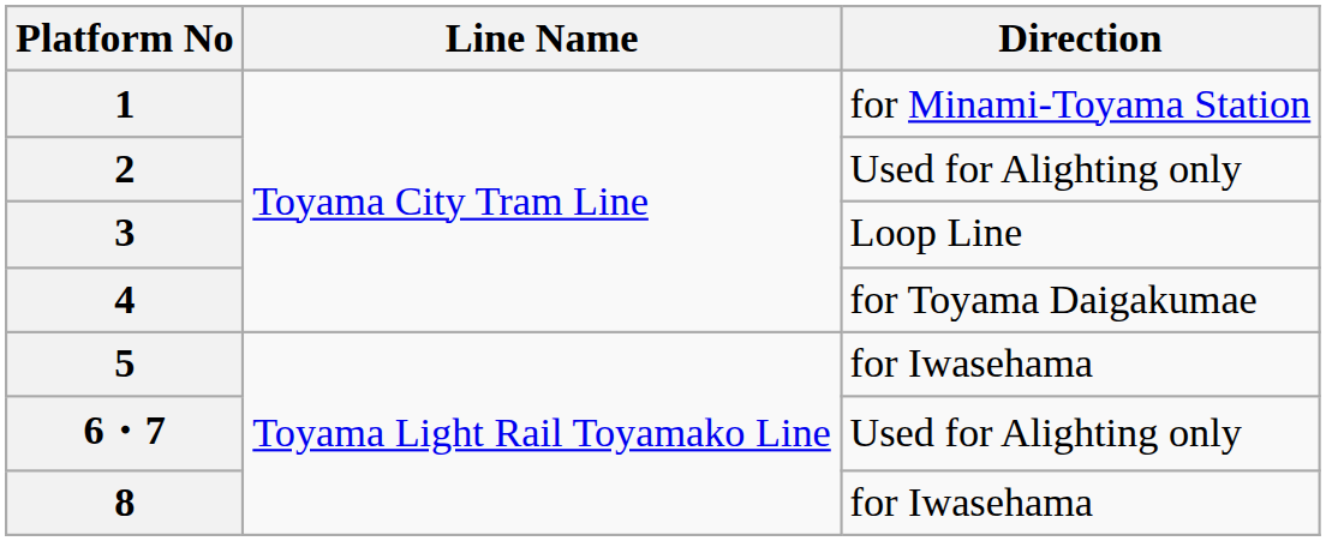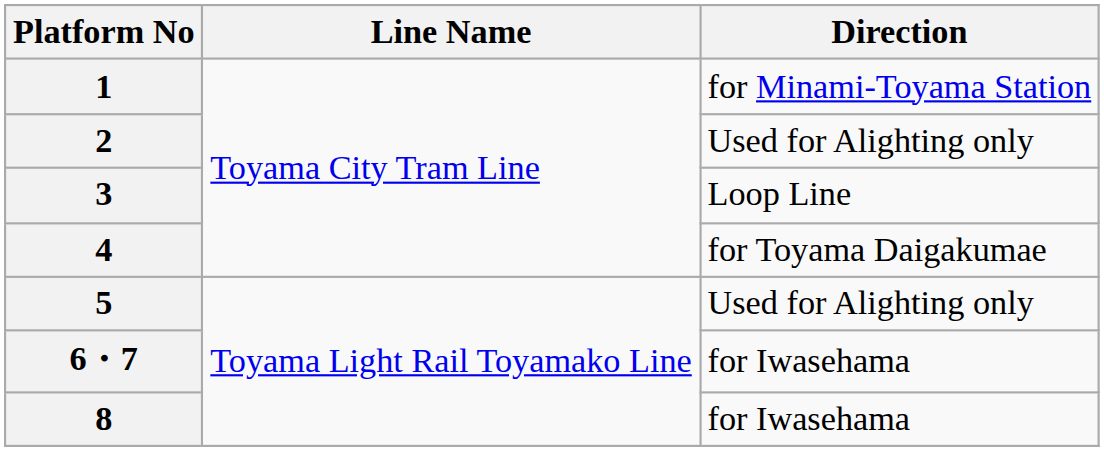5 | Direction: for Iwasehama -> Used for Alighting only
6・7 | Direction: Used for Alighting only -> for Iwasehama
